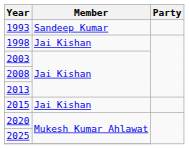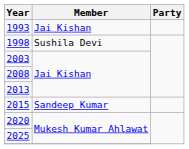1993 | Member: Sandeep Kumar -> Jai Kishan
1998 | Member: Jai Kishan -> Sushila Devi
2015 | Member: Jai Kishan -> Sandeep Kumar
